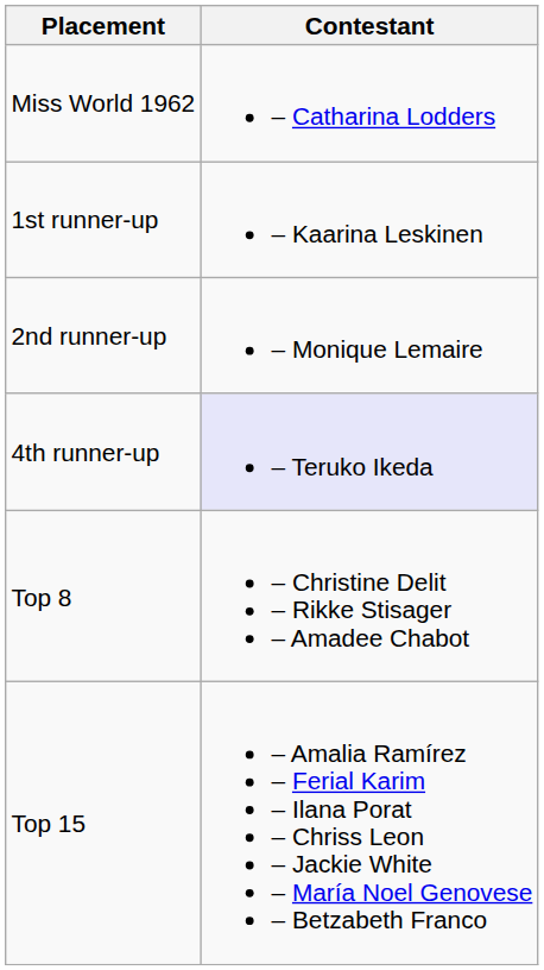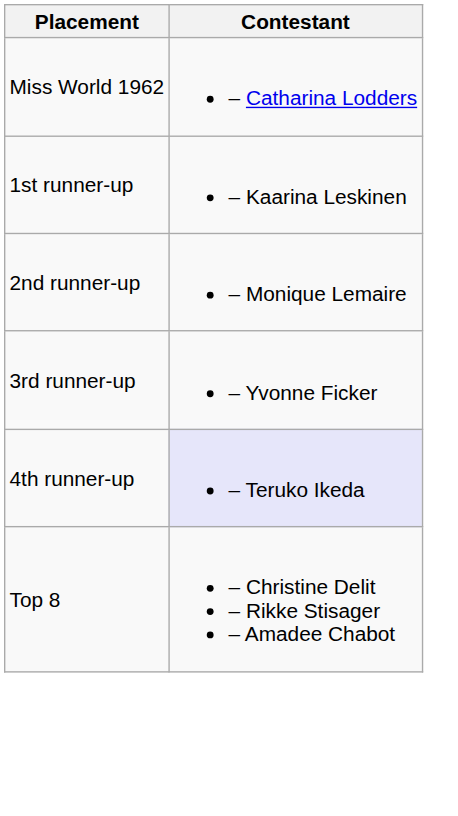+ row: 3rd runner-up | – Yvonne Ficker
- row: Top 15 | – Amalia Ramírez – Ferial Karim – Ilana Porat – Chriss Leon – Jackie White – María Noel Genovese – Betzabeth Franco
